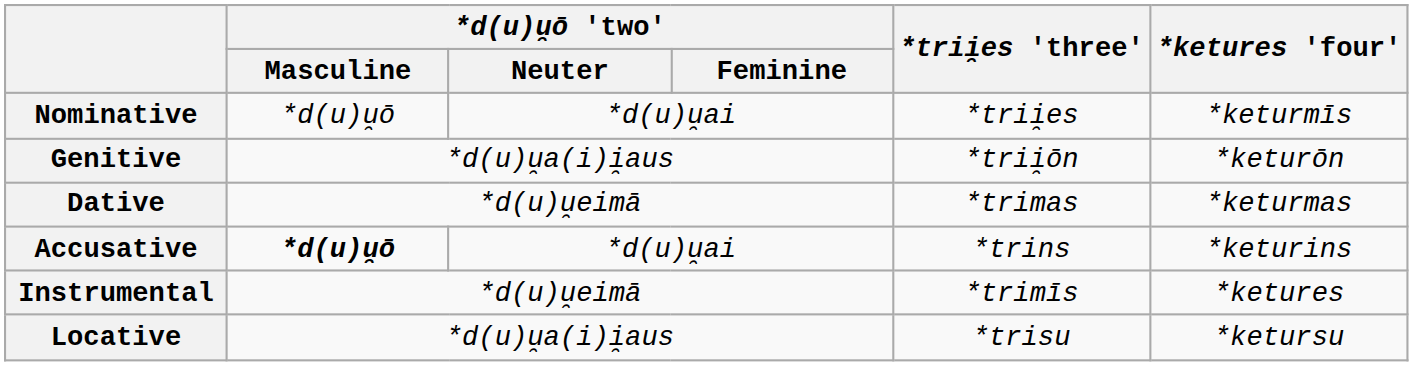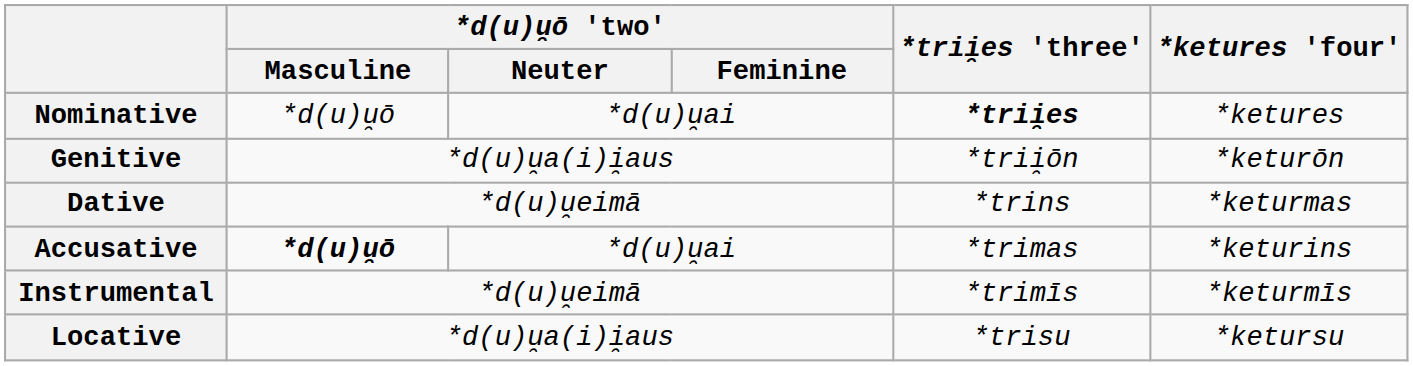Nominative | *trii̯es 'three': normal -> bold
Nominative | *ketures 'four': *keturmīs -> *ketures
Dative | *trii̯es 'three': *trimas -> *trins
Accusative | *trii̯es 'three': *trins -> *trimas
Instrumental | *ketures 'four': *ketures -> *keturmīs
